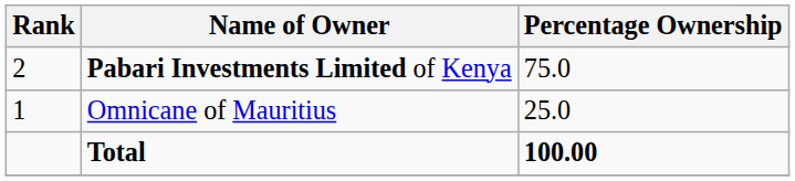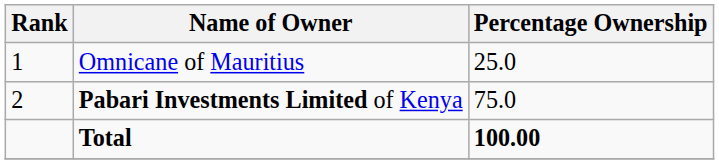rows swapped: Omnicane of Mauritius <-> Pabari Investments Limited of Kenya
